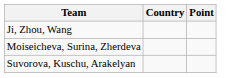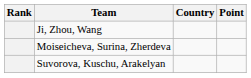+ column: Rank
